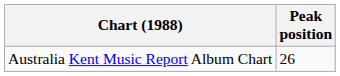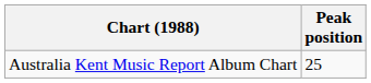Australia Kent Music Report Album Chart | Peak position: 26 -> 25
